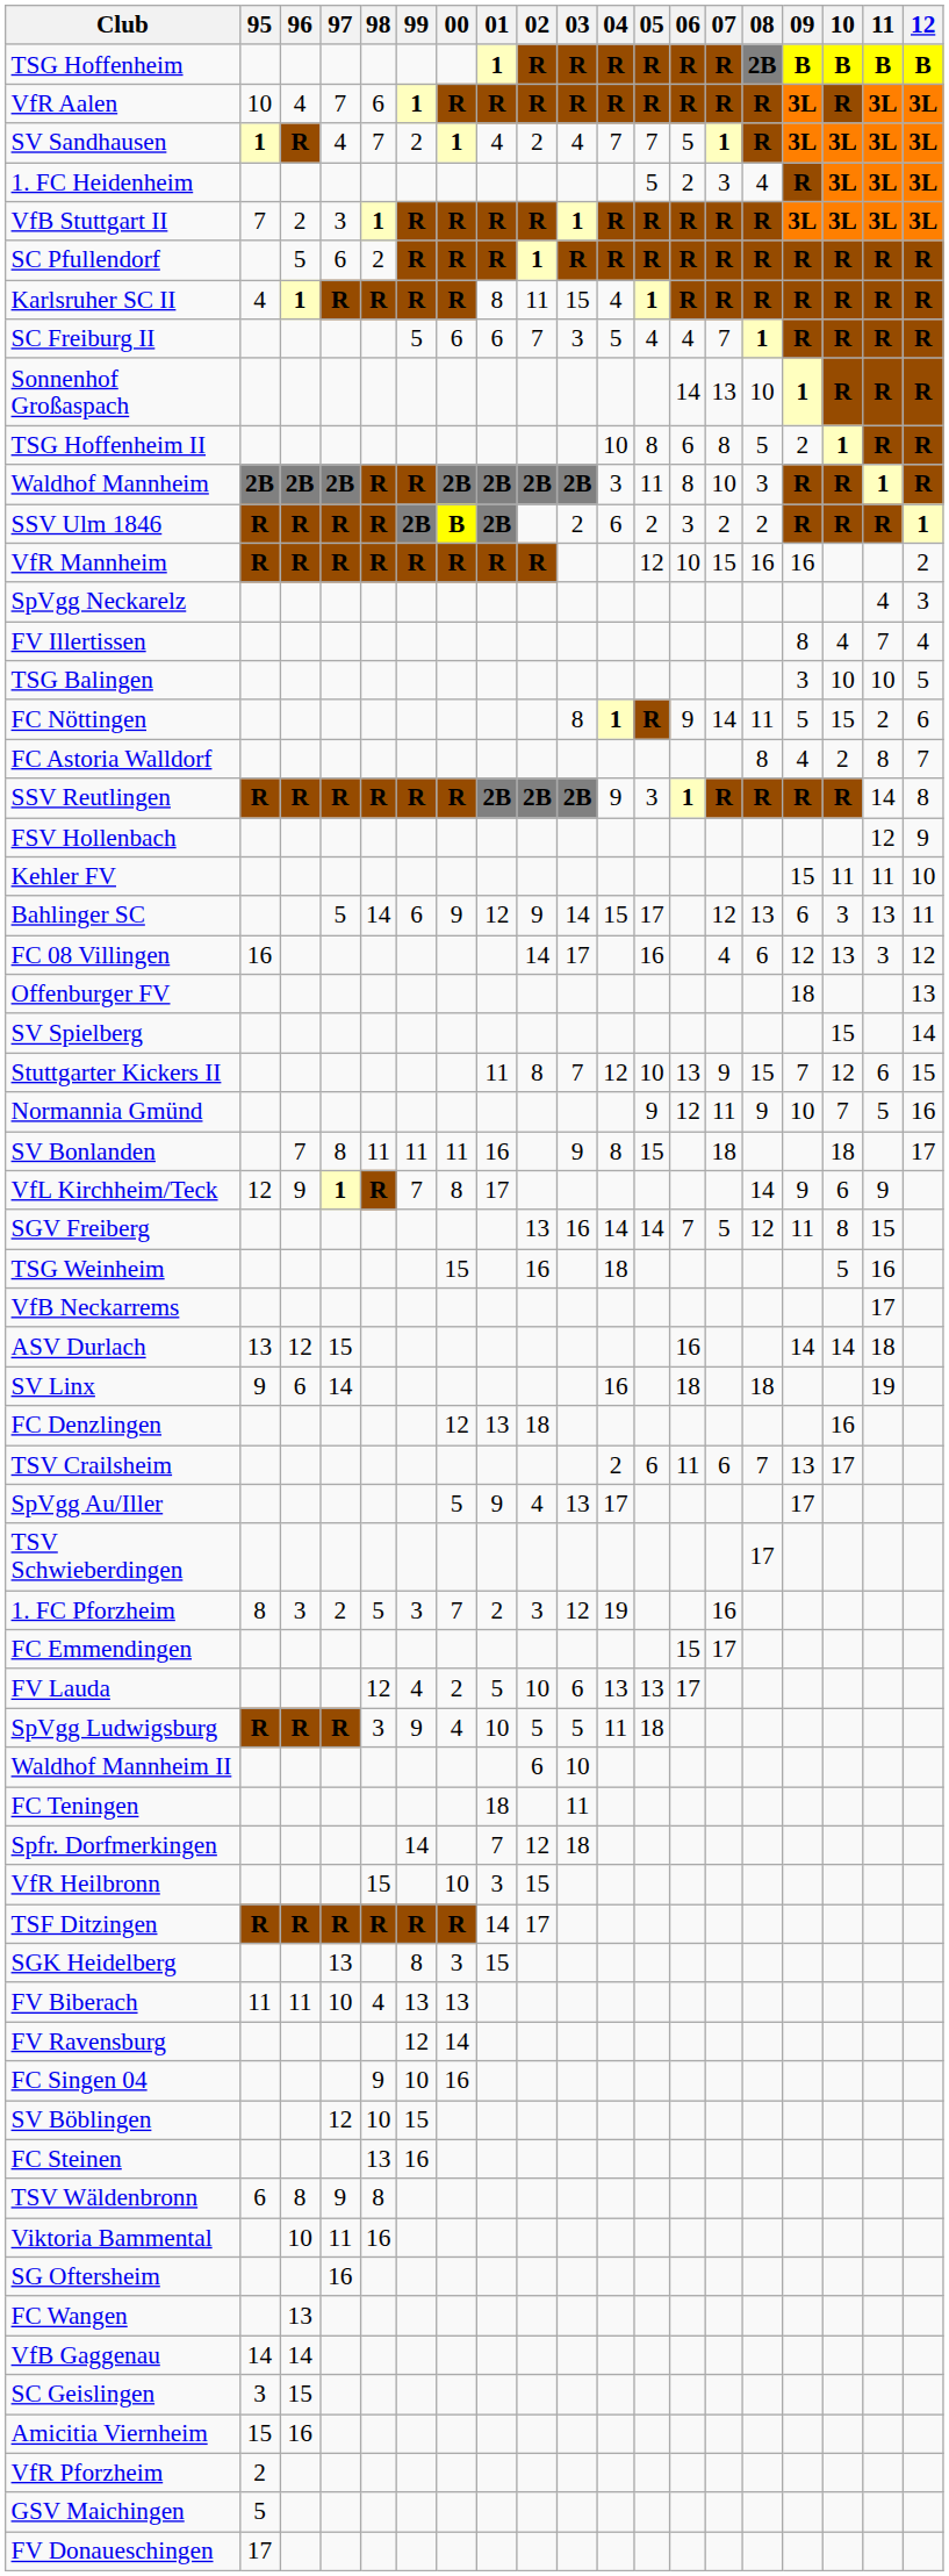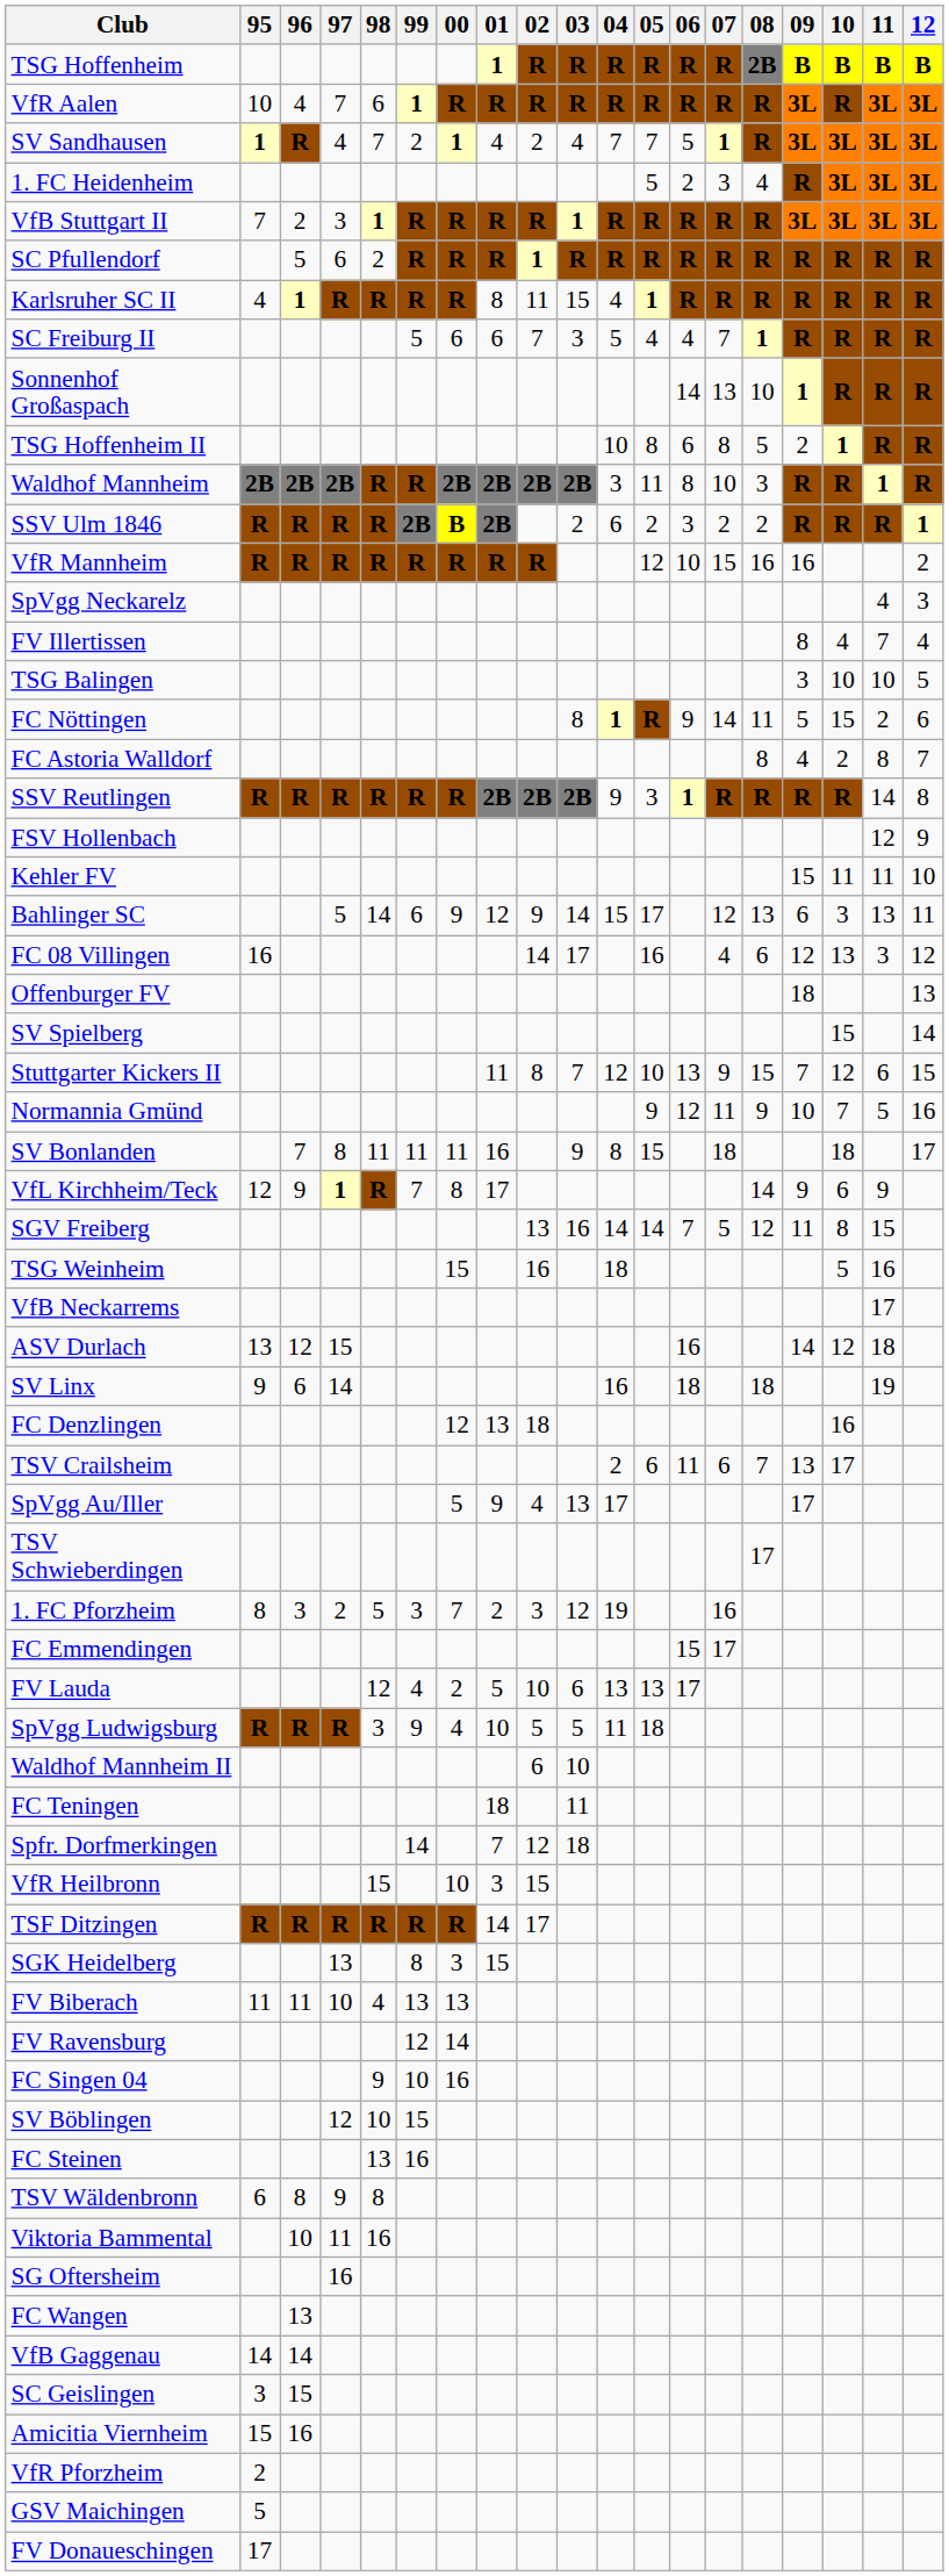ASV Durlach | 10: 14 -> 12
